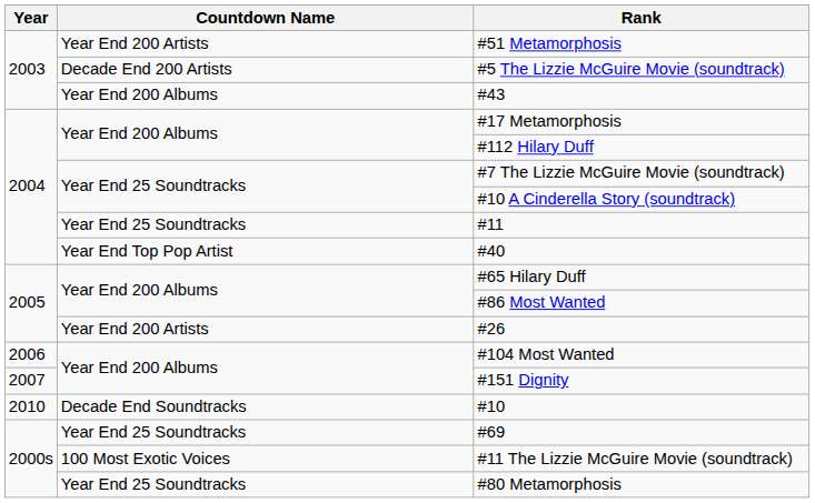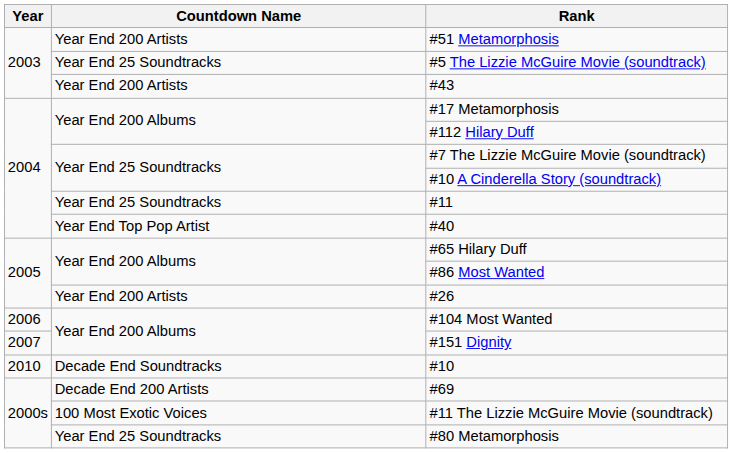#5 The Lizzie McGuire Movie (soundtrack) | Countdown Name: Decade End 200 Artists -> Year End 25 Soundtracks
#43 | Countdown Name: Year End 200 Albums -> Year End 200 Artists
#69 | Countdown Name: Year End 25 Soundtracks -> Decade End 200 Artists
